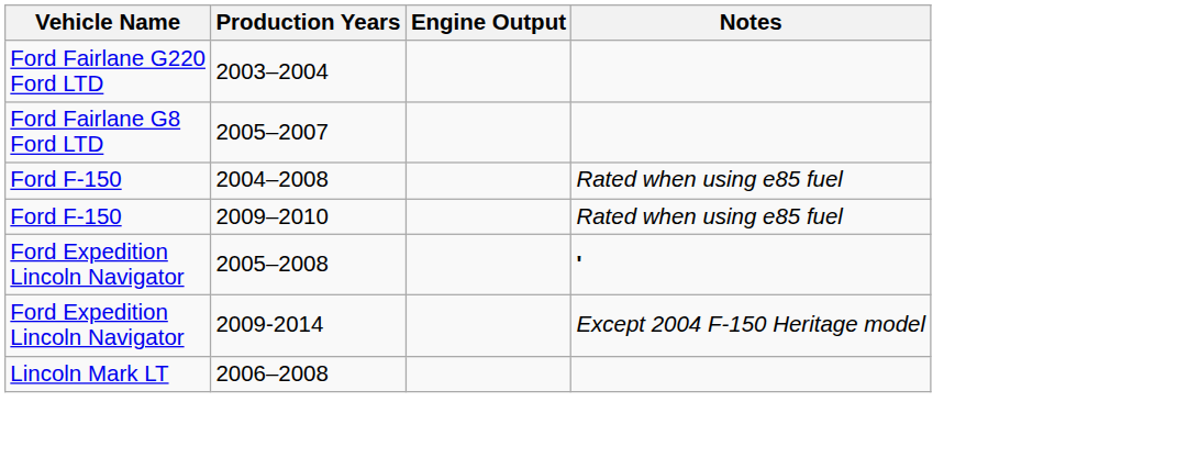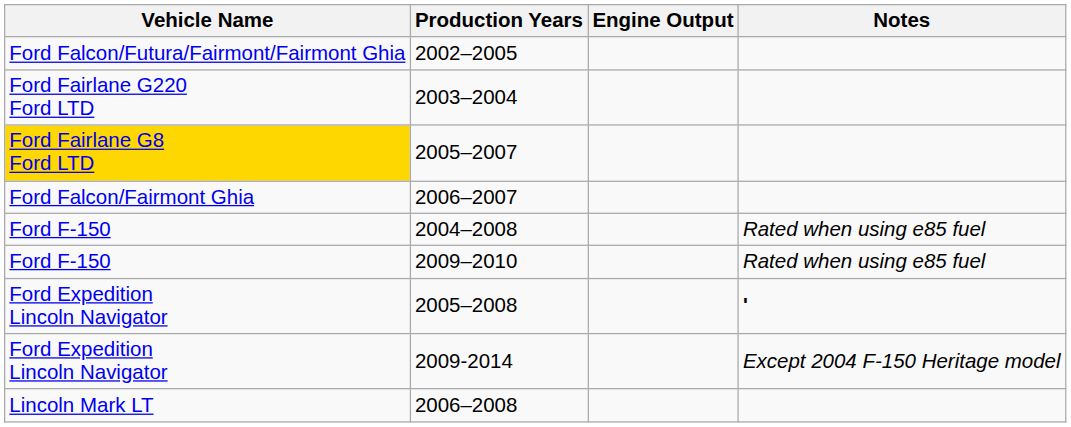+ row: Ford Falcon/Futura/Fairmont/Fairmont Ghia | 2002–2005
2005–2007 | Vehicle Name: no background -> gold background
+ row: Ford Falcon/Fairmont Ghia | 2006–2007
